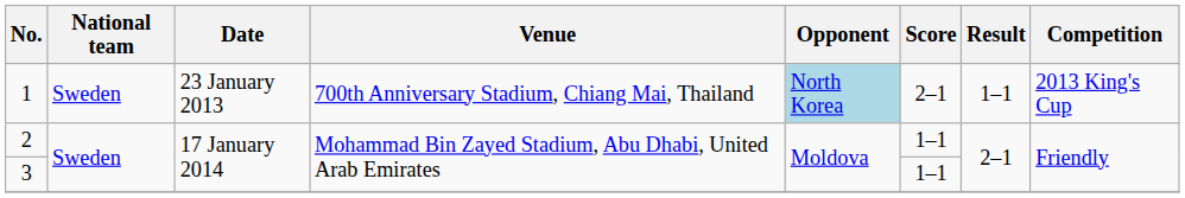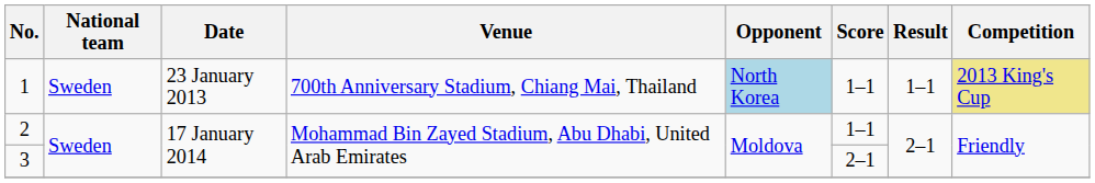1 | Score: 2–1 -> 1–1
1 | Competition: no background -> khaki background
3 | Score: 1–1 -> 2–1
